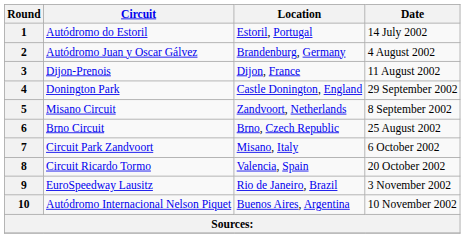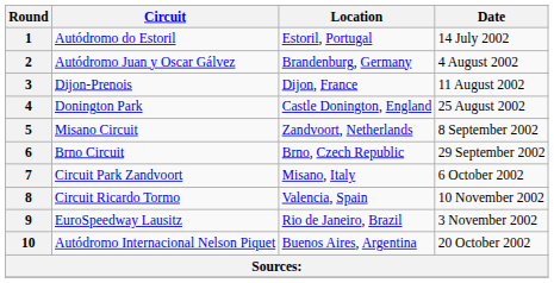4 | Date: 29 September 2002 -> 25 August 2002
6 | Date: 25 August 2002 -> 29 September 2002
8 | Date: 20 October 2002 -> 10 November 2002
10 | Date: 10 November 2002 -> 20 October 2002
